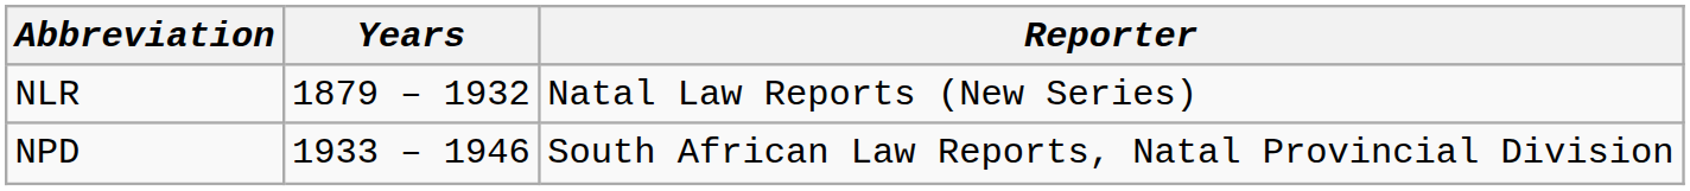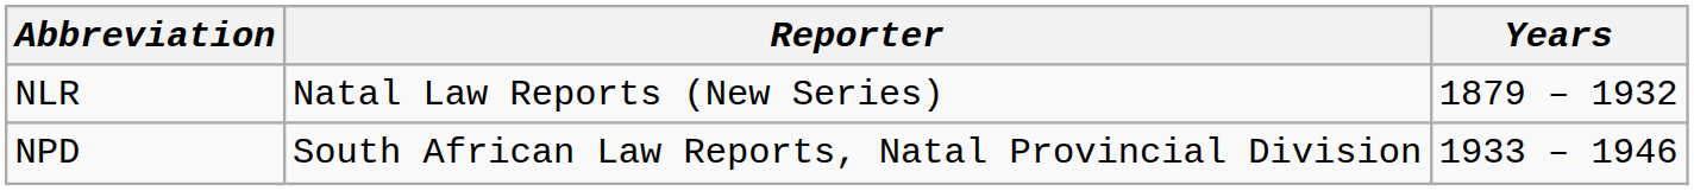columns swapped: Reporter <-> Years
